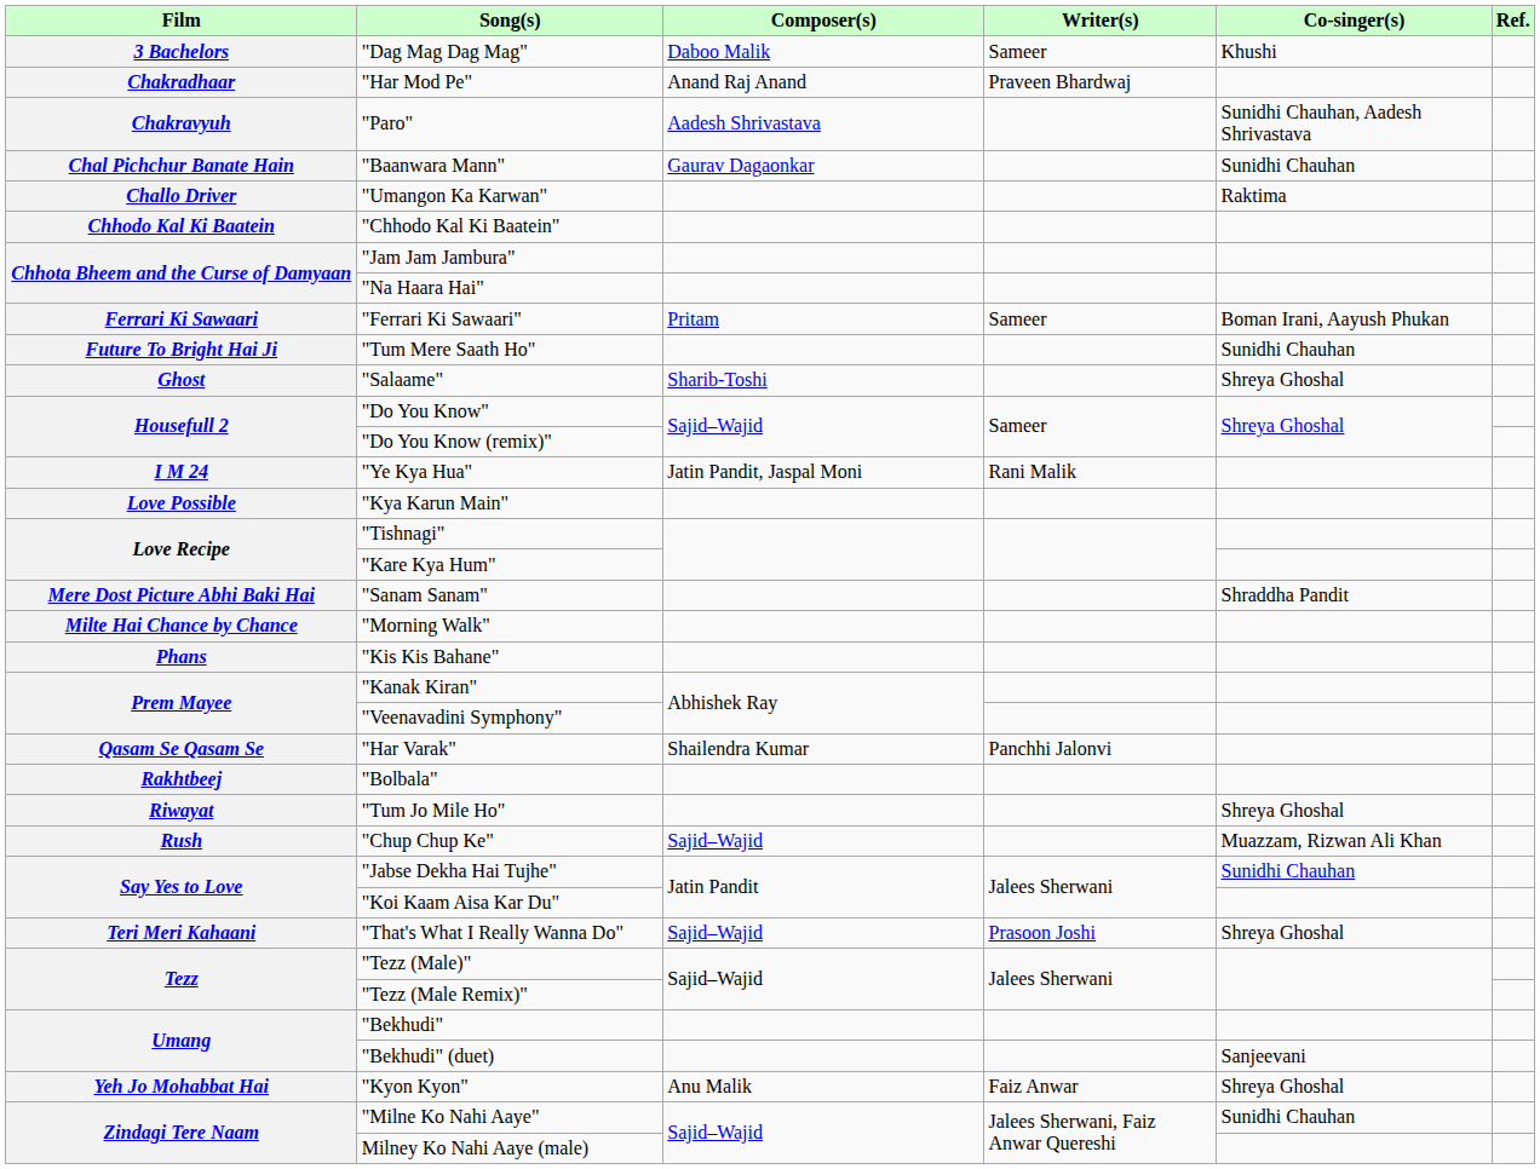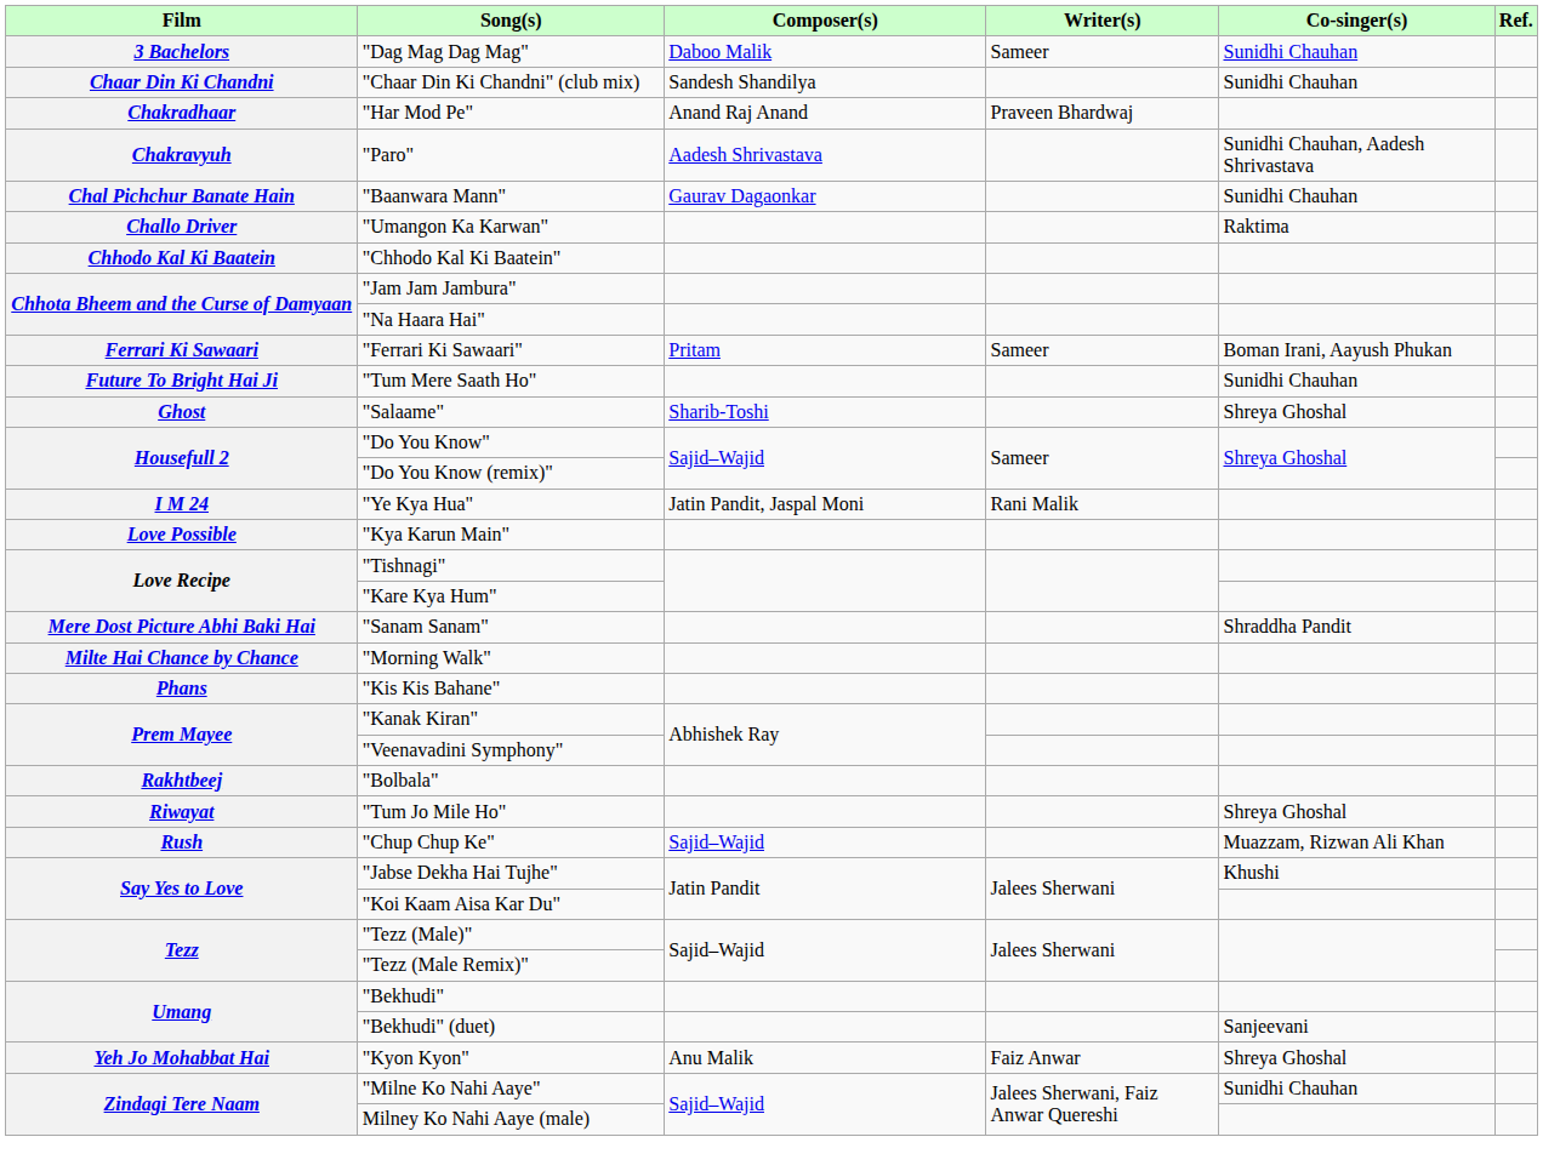"Dag Mag Dag Mag" | Co-singer(s): Khushi -> Sunidhi Chauhan
+ row: Chaar Din Ki Chandni | "Chaar Din Ki Chandni" (club mix) | Sandesh Shandilya | Sunidhi Chauhan
- row: Qasam Se Qasam Se | "Har Varak" | Shailendra Kumar | Panchhi Jalonvi
"Jabse Dekha Hai Tujhe" | Co-singer(s): Sunidhi Chauhan -> Khushi
- row: Teri Meri Kahaani | "That's What I Really Wanna Do" | Sajid–Wajid | Prasoon Joshi | Shreya Ghoshal
